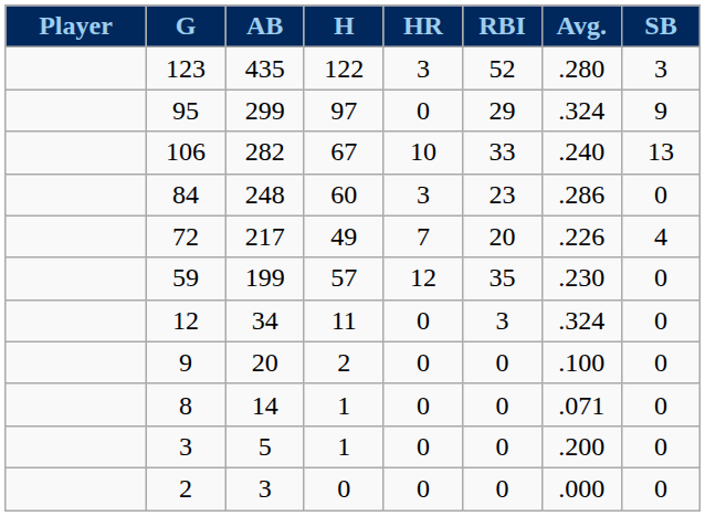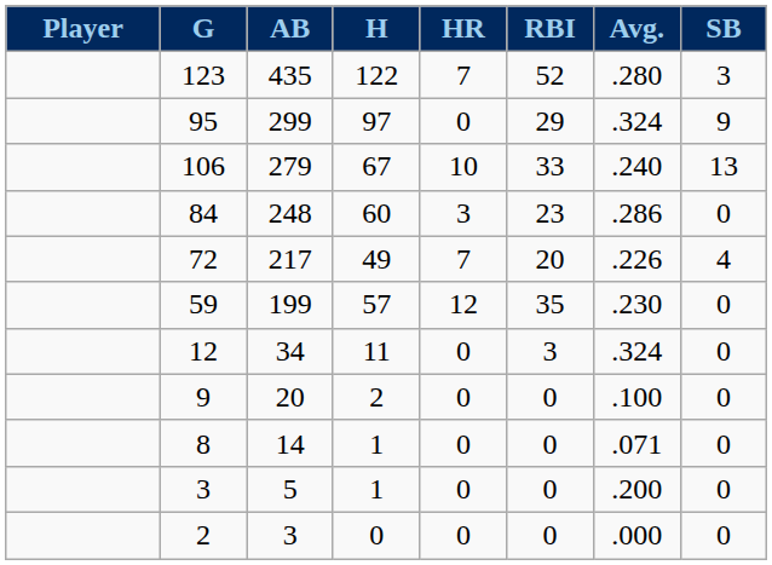123 | HR: 3 -> 7
106 | AB: 282 -> 279
